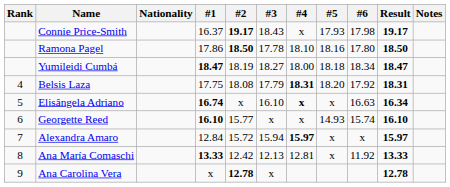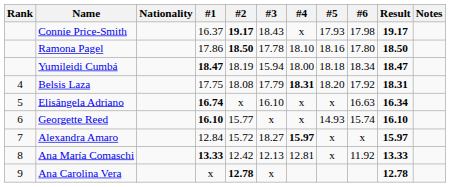Yumileidi Cumbá | #3: 18.27 -> 15.94
Elisângela Adriano | #4: bold -> normal
Alexandra Amaro | #3: 15.94 -> 18.27
